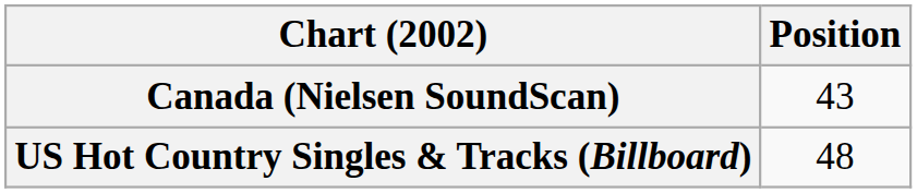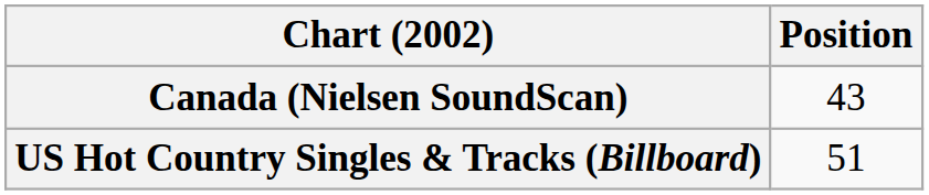US Hot Country Singles & Tracks (Billboard) | Position: 48 -> 51
